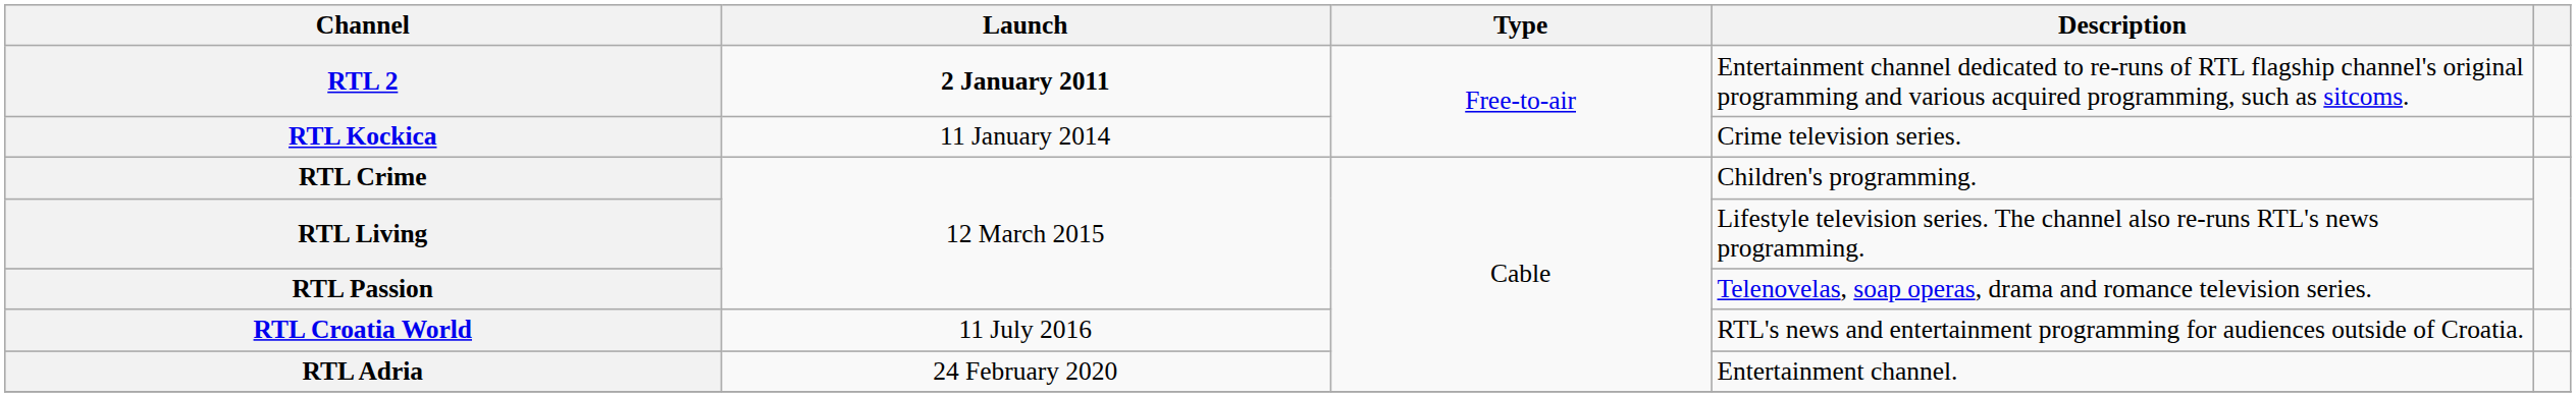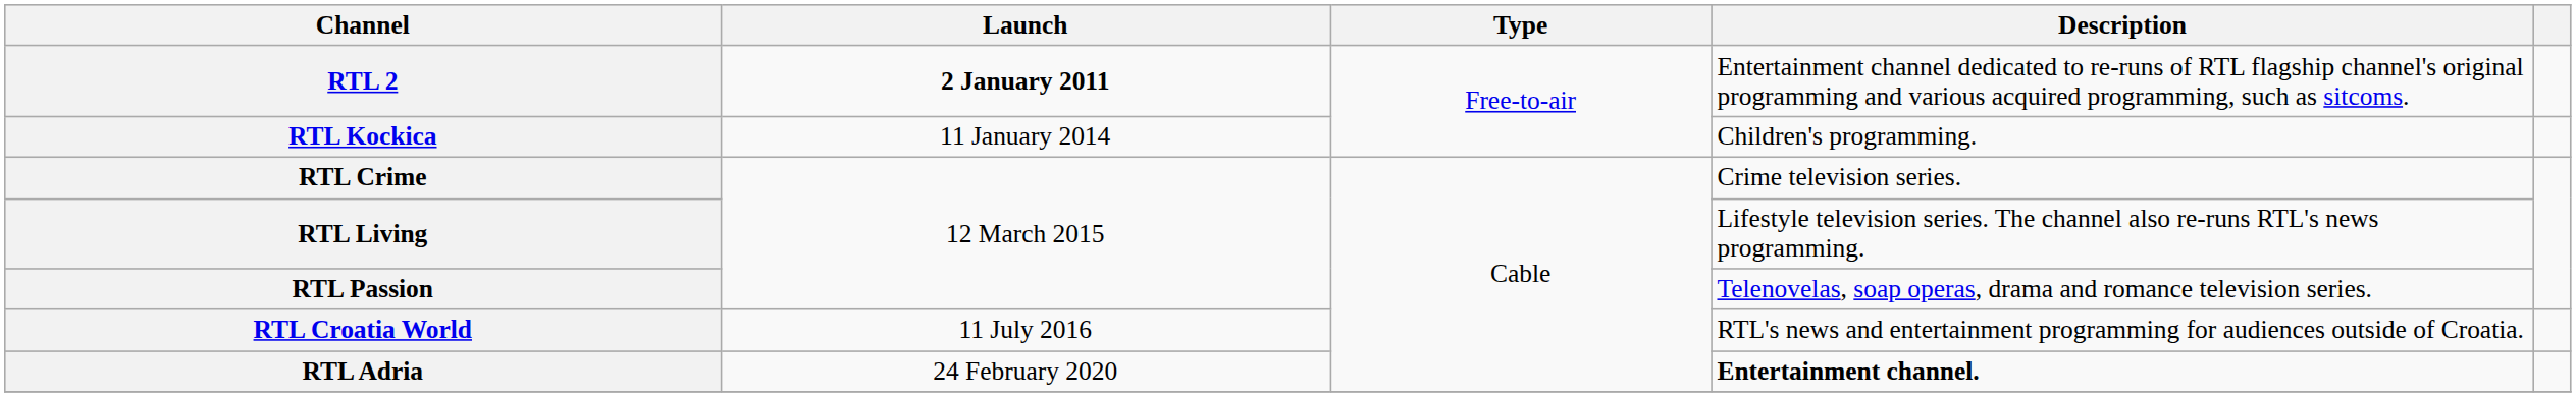RTL Kockica | Description: Crime television series. -> Children's programming.
RTL Crime | Description: Children's programming. -> Crime television series.
RTL Adria | Description: normal -> bold
